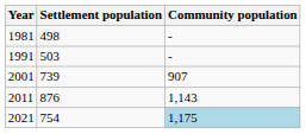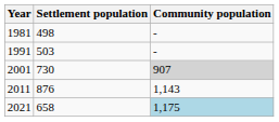2001 | Settlement population: 739 -> 730
2001 | Community population: no background -> lightgrey background
2021 | Settlement population: 754 -> 658
